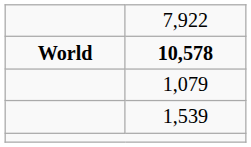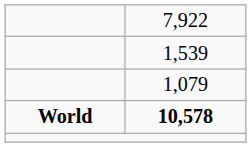rows swapped: 1,539 <-> 10,578
